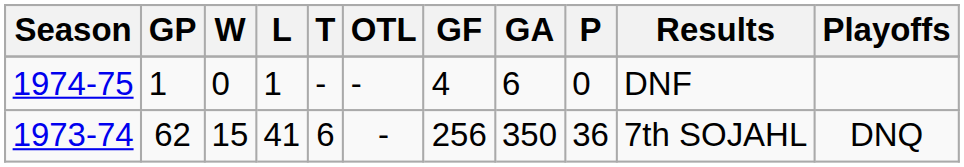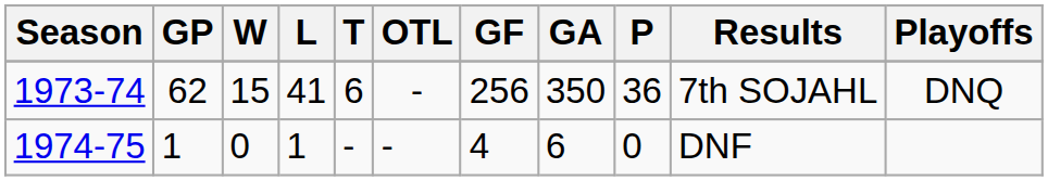rows swapped: 1973-74 <-> 1974-75
